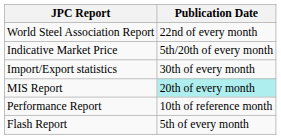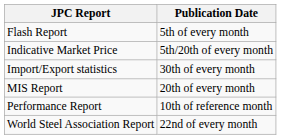rows swapped: Flash Report <-> World Steel Association Report
MIS Report | Publication Date: paleturquoise background -> no background
